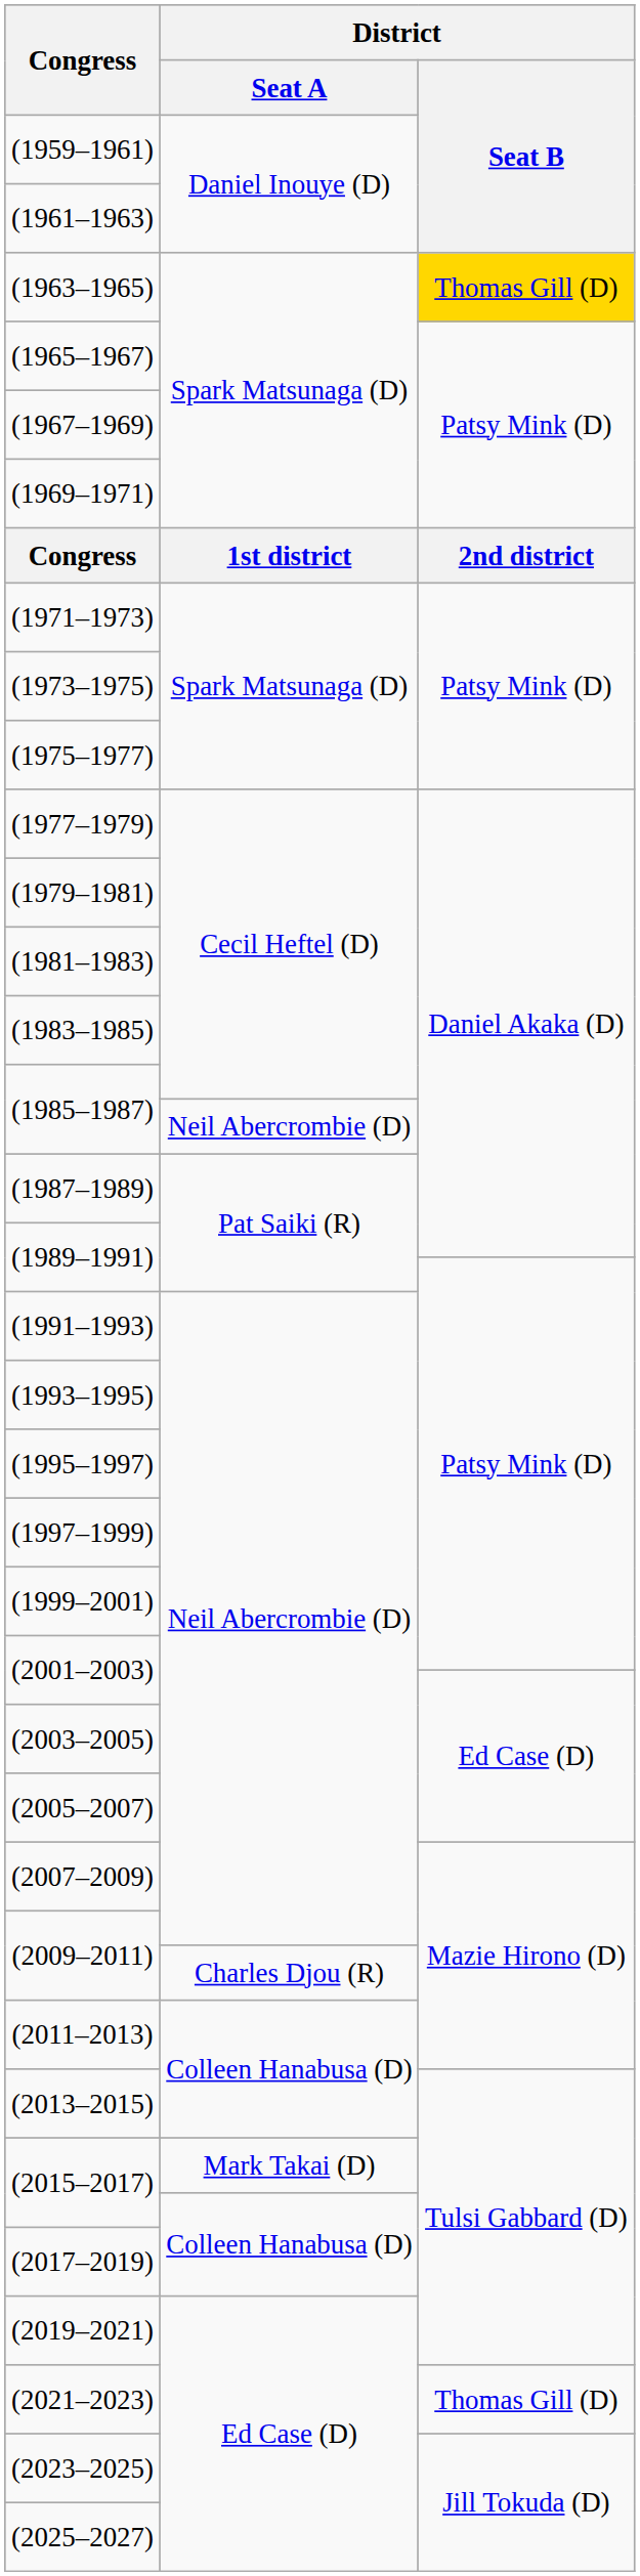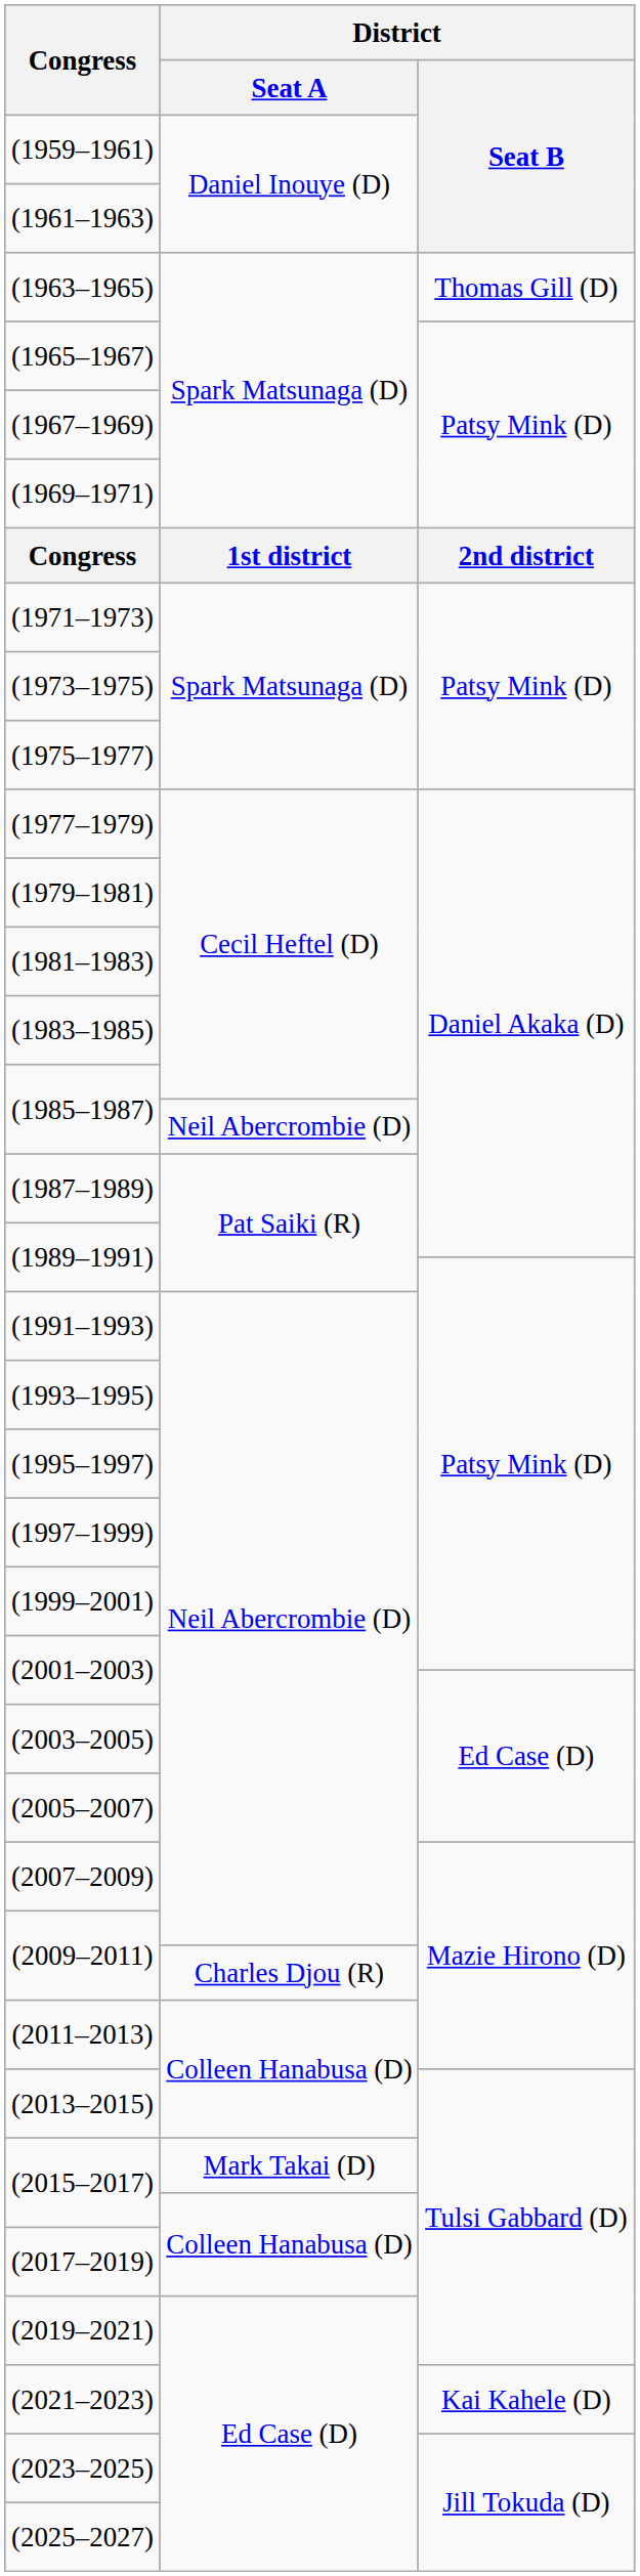(1963–1965) | District / Seat B: gold background -> no background
(2021–2023) | District / Seat B: Thomas Gill (D) -> Kai Kahele (D)
